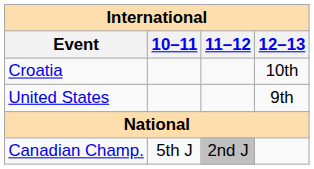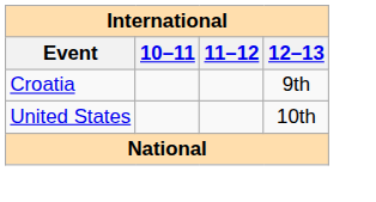Croatia | 12–13: 10th -> 9th
United States | 12–13: 9th -> 10th
- row: Canadian Champ. | 5th J | 2nd J
